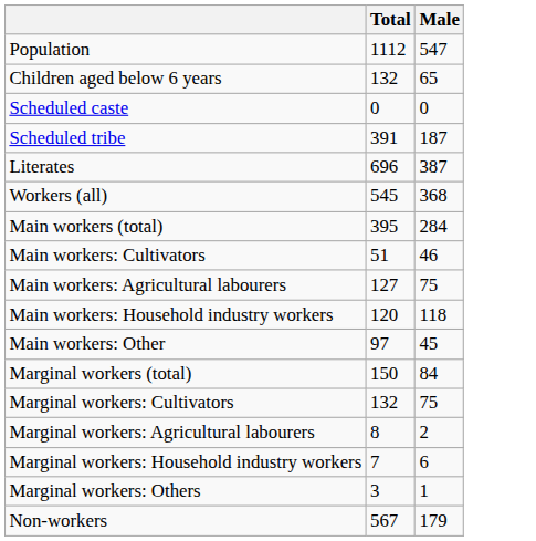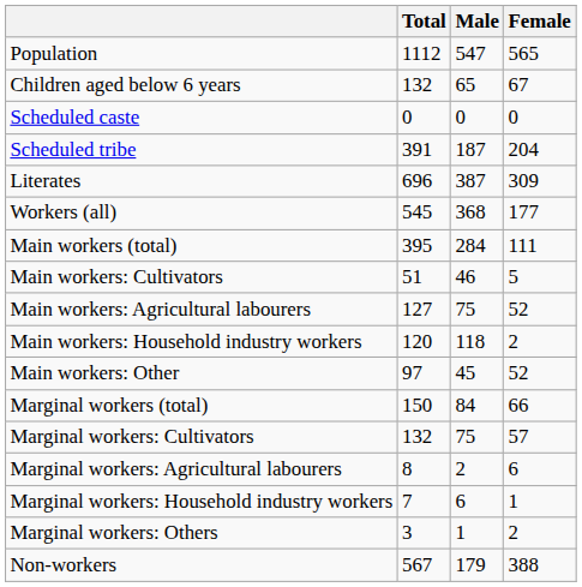+ column: Female | 565 | 67 | 0 | 204 | 309 | 177 | 111 | 5 | 52 | 2 | 52 | 66 | 57 | 6 | 1 | 2 | 388
